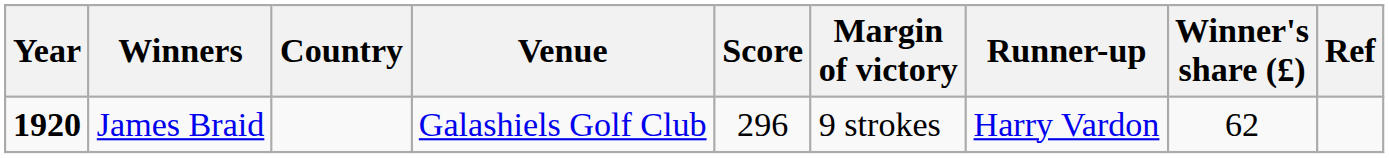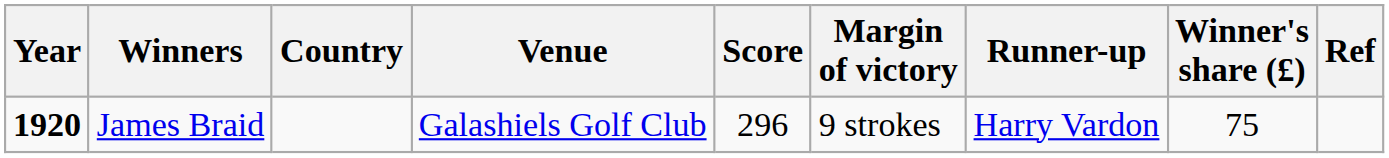James Braid | Winner's share (£): 62 -> 75
